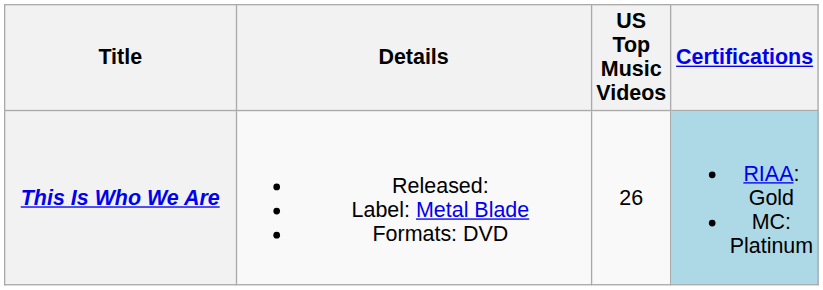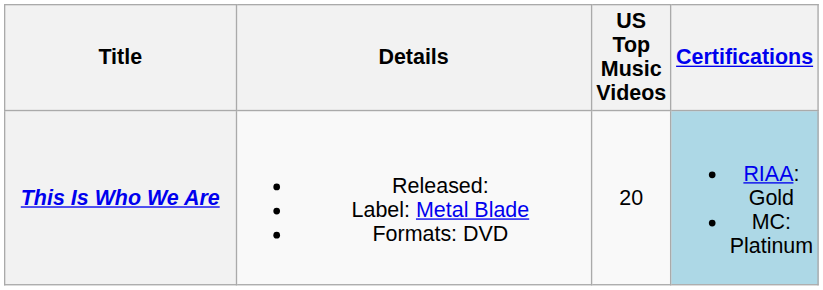This Is Who We Are | US Top Music Videos: 26 -> 20
